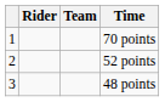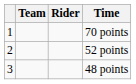columns swapped: Rider <-> Team
